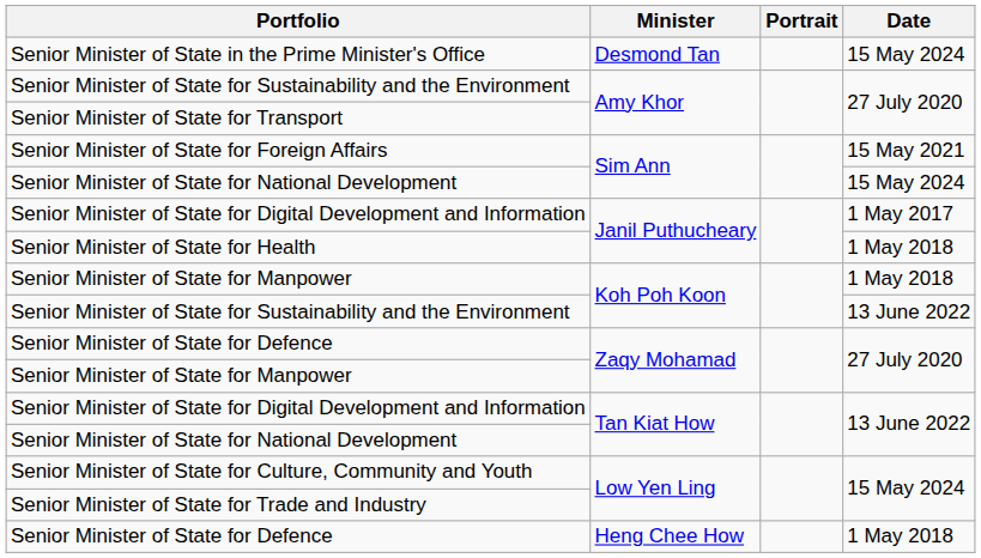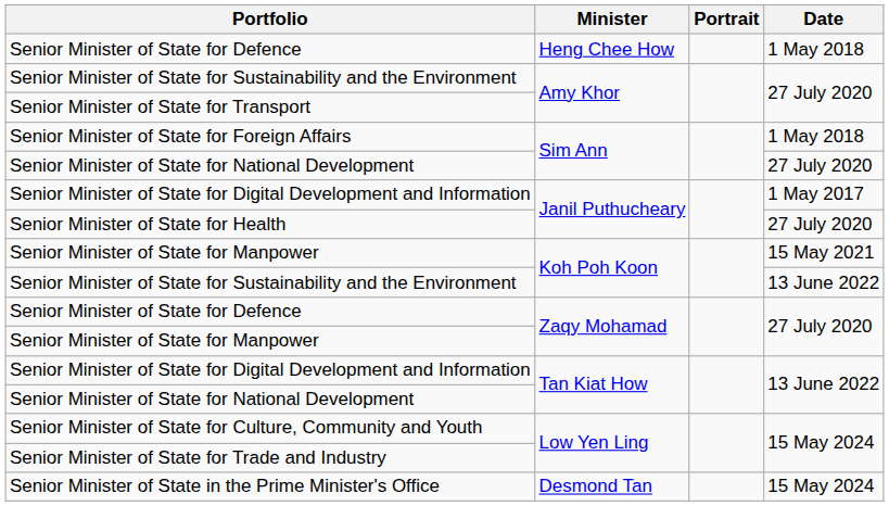rows swapped: Senior Minister of State for Defence / Heng Chee How <-> Senior Minister of State in the Prime Minister's Office
Senior Minister of State for Foreign Affairs | Date: 15 May 2021 -> 1 May 2018
Senior Minister of State for National Development / Sim Ann | Date: 15 May 2024 -> 27 July 2020
Senior Minister of State for Health | Date: 1 May 2018 -> 27 July 2020
Senior Minister of State for Manpower / Koh Poh Koon | Date: 1 May 2018 -> 15 May 2021
